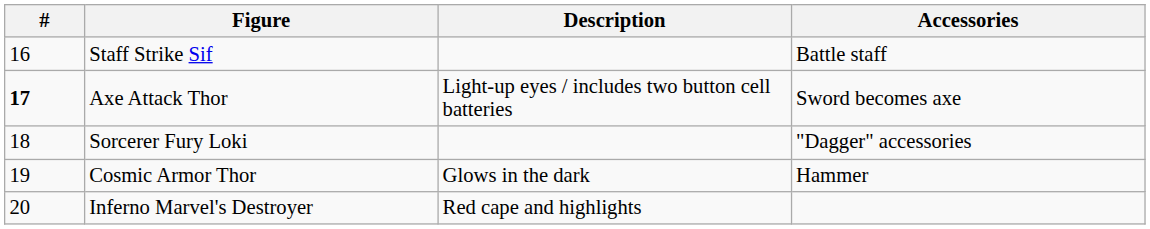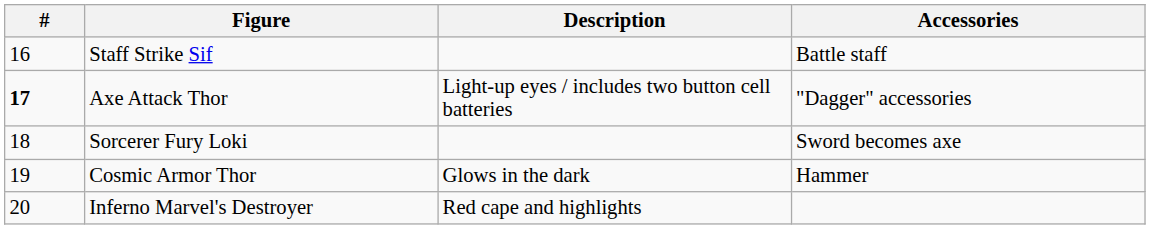Axe Attack Thor | Accessories: Sword becomes axe -> "Dagger" accessories
Sorcerer Fury Loki | Accessories: "Dagger" accessories -> Sword becomes axe
